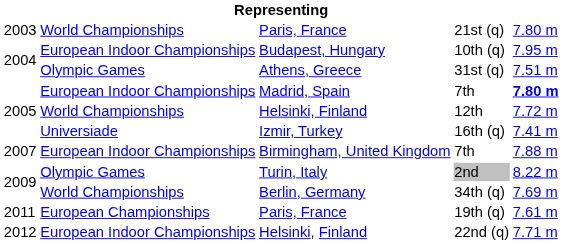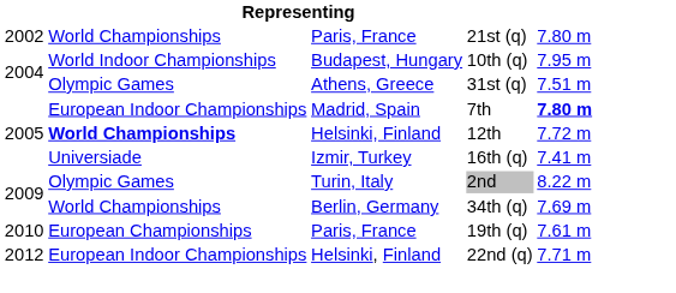21st (q) | column 1: 2003 -> 2002
10th (q) | column 2: European Indoor Championships -> World Indoor Championships
12th | column 2: normal -> bold
- row: 2007 | European Indoor Championships | Birmingham, United Kingdom | 7th | 7.88 m
19th (q) | column 1: 2011 -> 2010
